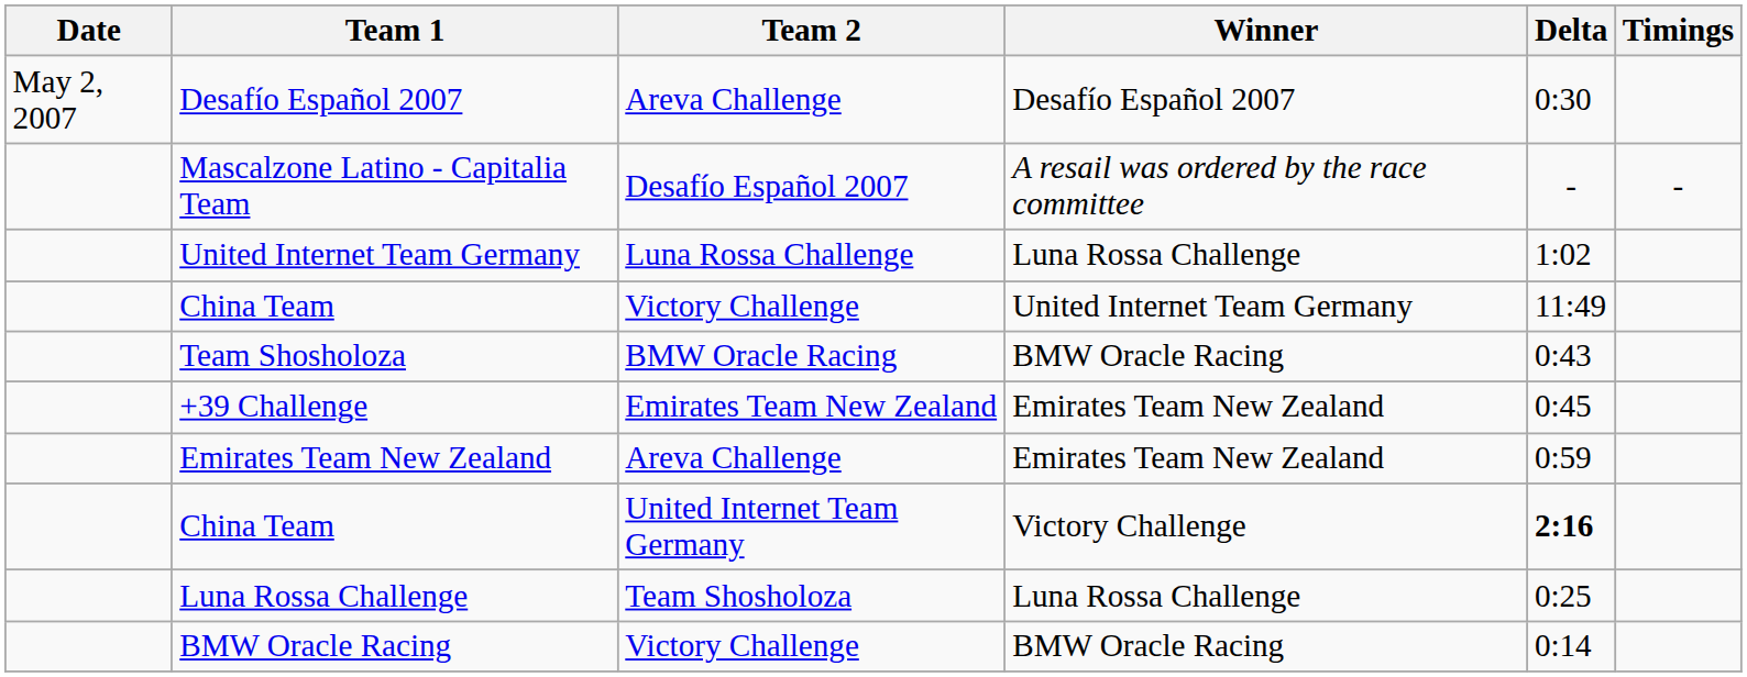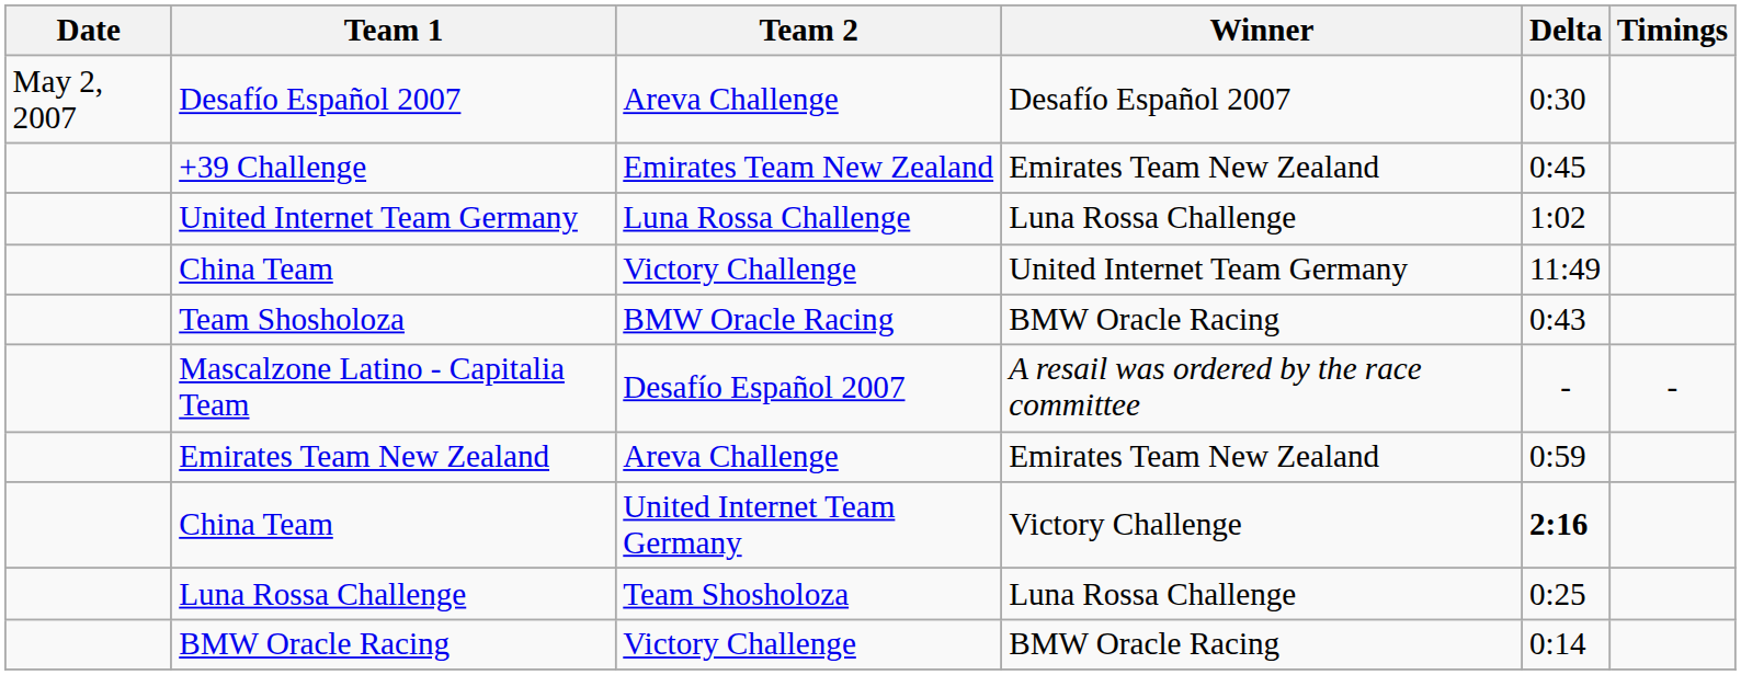rows swapped: +39 Challenge <-> Mascalzone Latino - Capitalia Team
